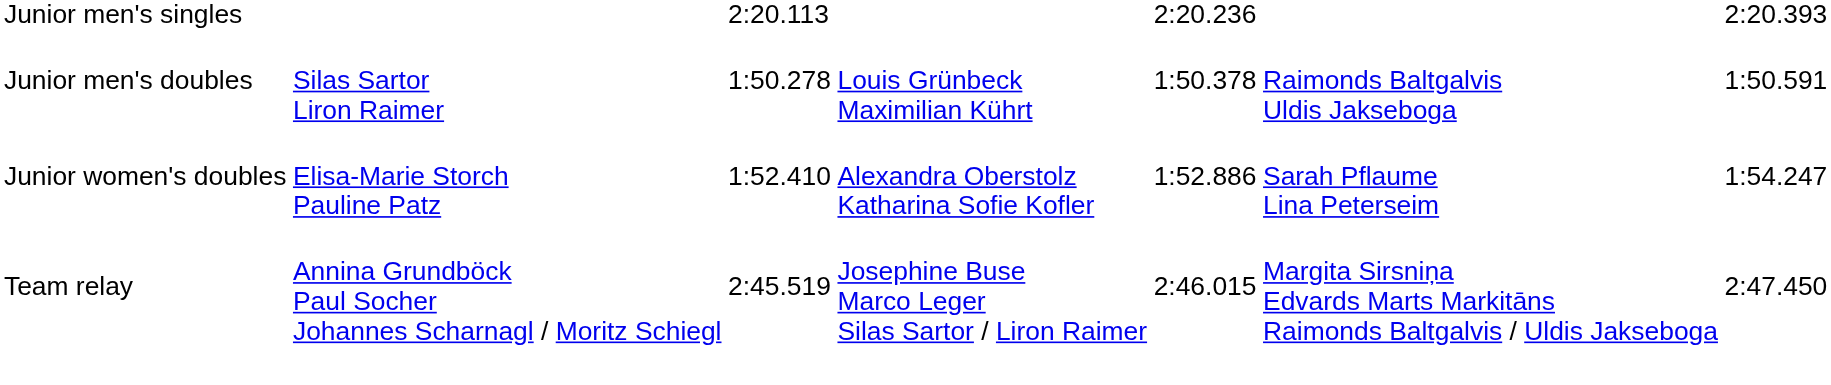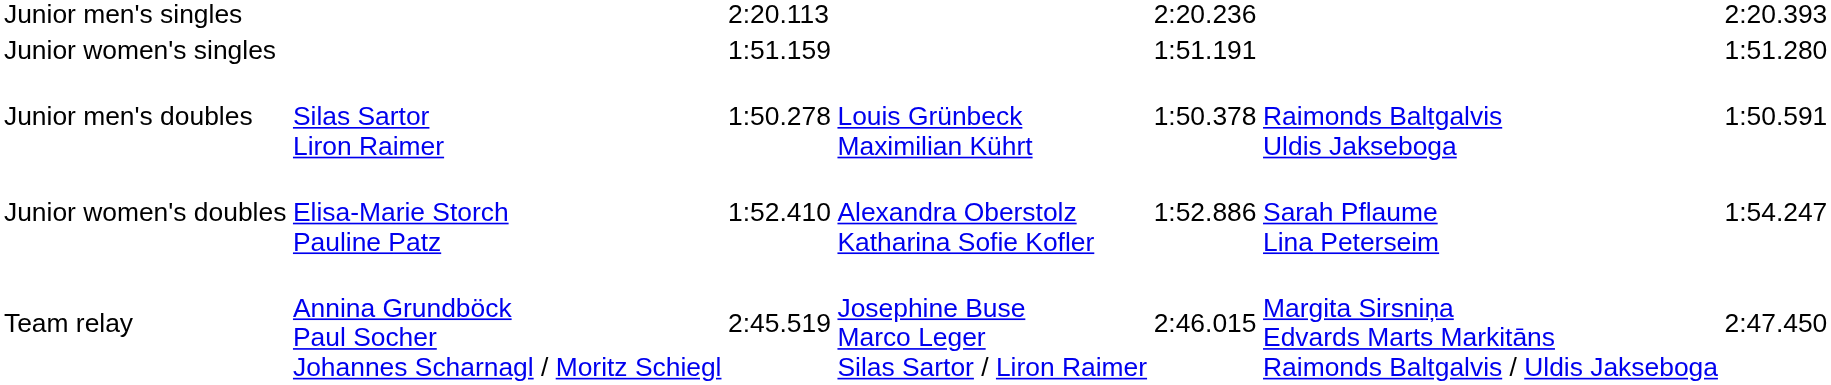+ row: Junior women's singles | 1:51.159 | 1:51.191 | 1:51.280
